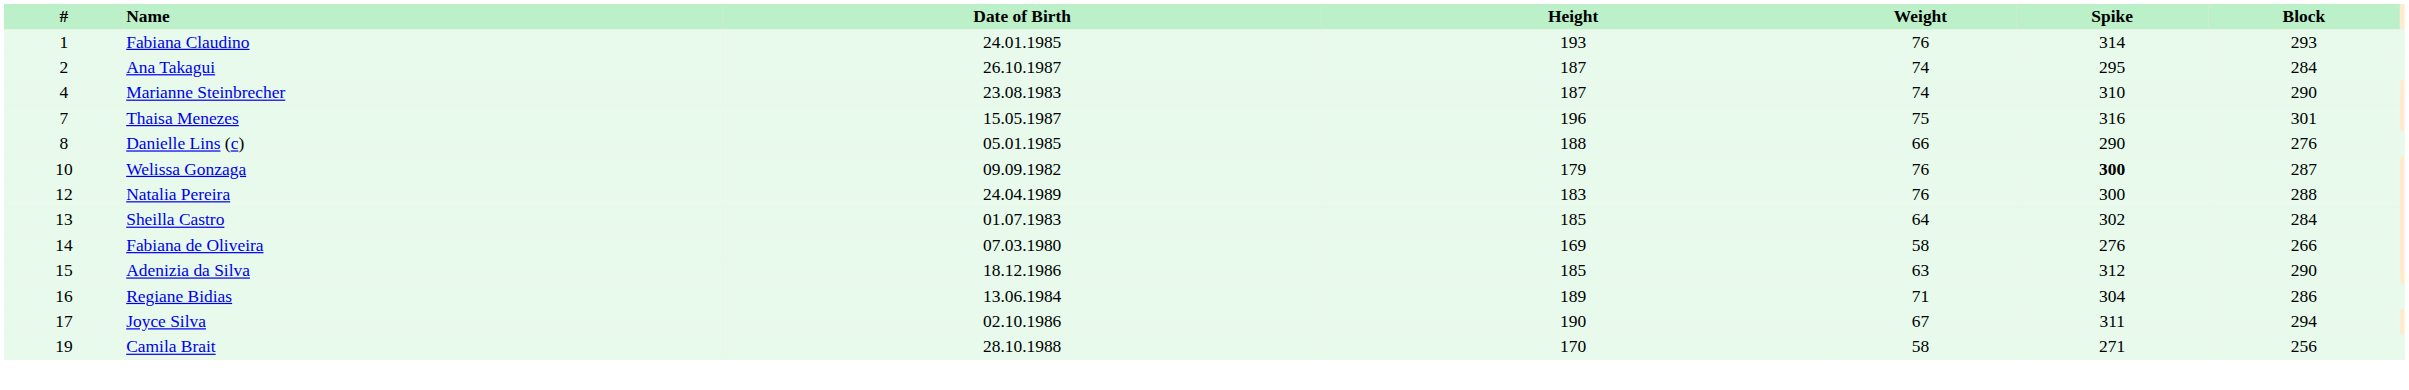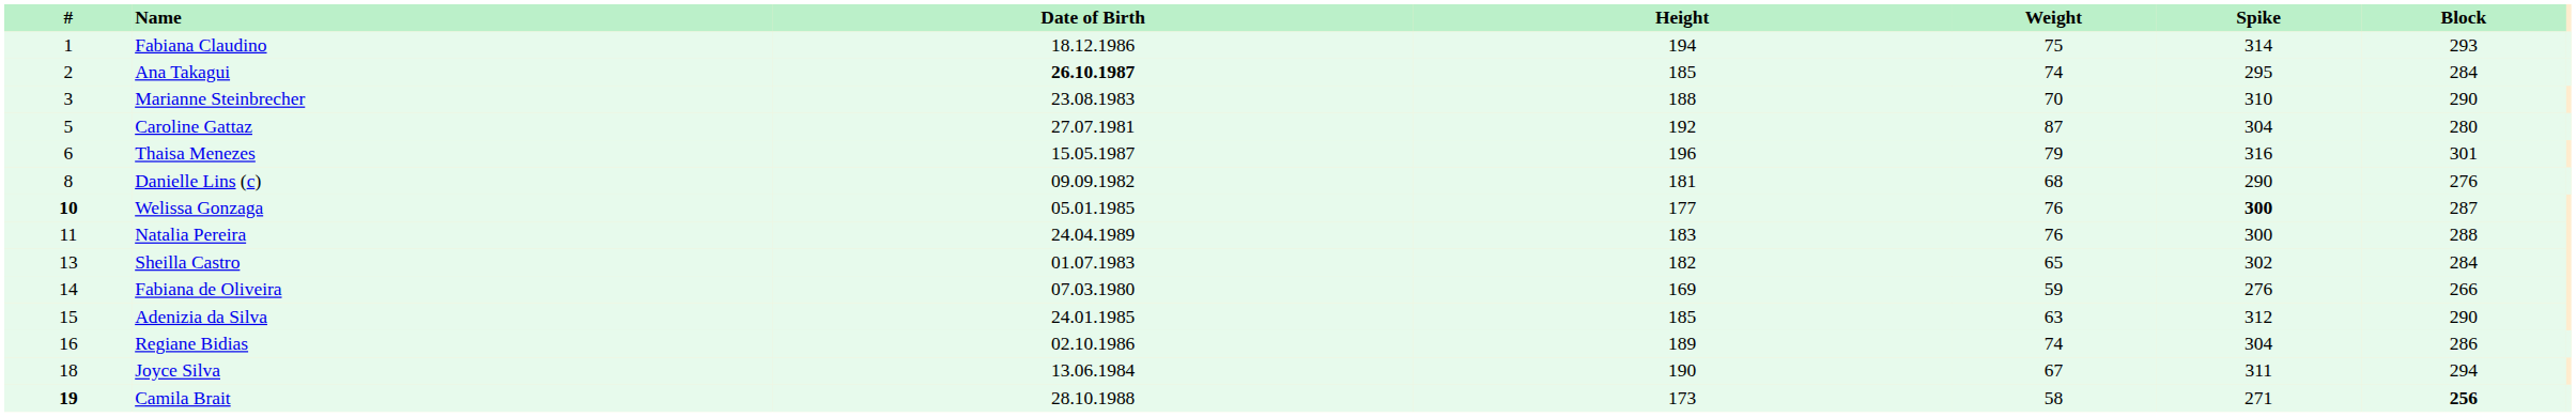Fabiana Claudino | Date of Birth: 24.01.1985 -> 18.12.1986
Fabiana Claudino | Height: 193 -> 194
Fabiana Claudino | Weight: 76 -> 75
Ana Takagui | Date of Birth: normal -> bold
Ana Takagui | Height: 187 -> 185
Marianne Steinbrecher | #: 4 -> 3
Marianne Steinbrecher | Height: 187 -> 188
Marianne Steinbrecher | Weight: 74 -> 70
+ row: 5 | Caroline Gattaz | 27.07.1981 | 192 | 87 | 304 | 280
Thaisa Menezes | #: 7 -> 6
Thaisa Menezes | Weight: 75 -> 79
Danielle Lins (c) | Date of Birth: 05.01.1985 -> 09.09.1982
Danielle Lins (c) | Height: 188 -> 181
Danielle Lins (c) | Weight: 66 -> 68
Welissa Gonzaga | #: normal -> bold
Welissa Gonzaga | Date of Birth: 09.09.1982 -> 05.01.1985
Welissa Gonzaga | Height: 179 -> 177
Natalia Pereira | #: 12 -> 11
Sheilla Castro | Height: 185 -> 182
Sheilla Castro | Weight: 64 -> 65
Fabiana de Oliveira | Weight: 58 -> 59
Adenizia da Silva | Date of Birth: 18.12.1986 -> 24.01.1985
Regiane Bidias | Date of Birth: 13.06.1984 -> 02.10.1986
Regiane Bidias | Weight: 71 -> 74
Joyce Silva | #: 17 -> 18
Joyce Silva | Date of Birth: 02.10.1986 -> 13.06.1984
Camila Brait | #: normal -> bold
Camila Brait | Height: 170 -> 173
Camila Brait | Block: normal -> bold
